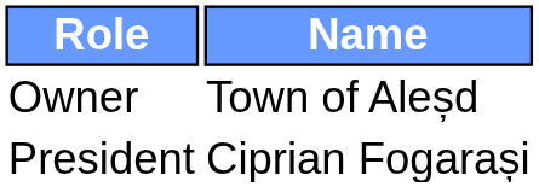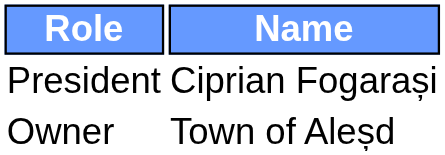rows swapped: Owner <-> President
